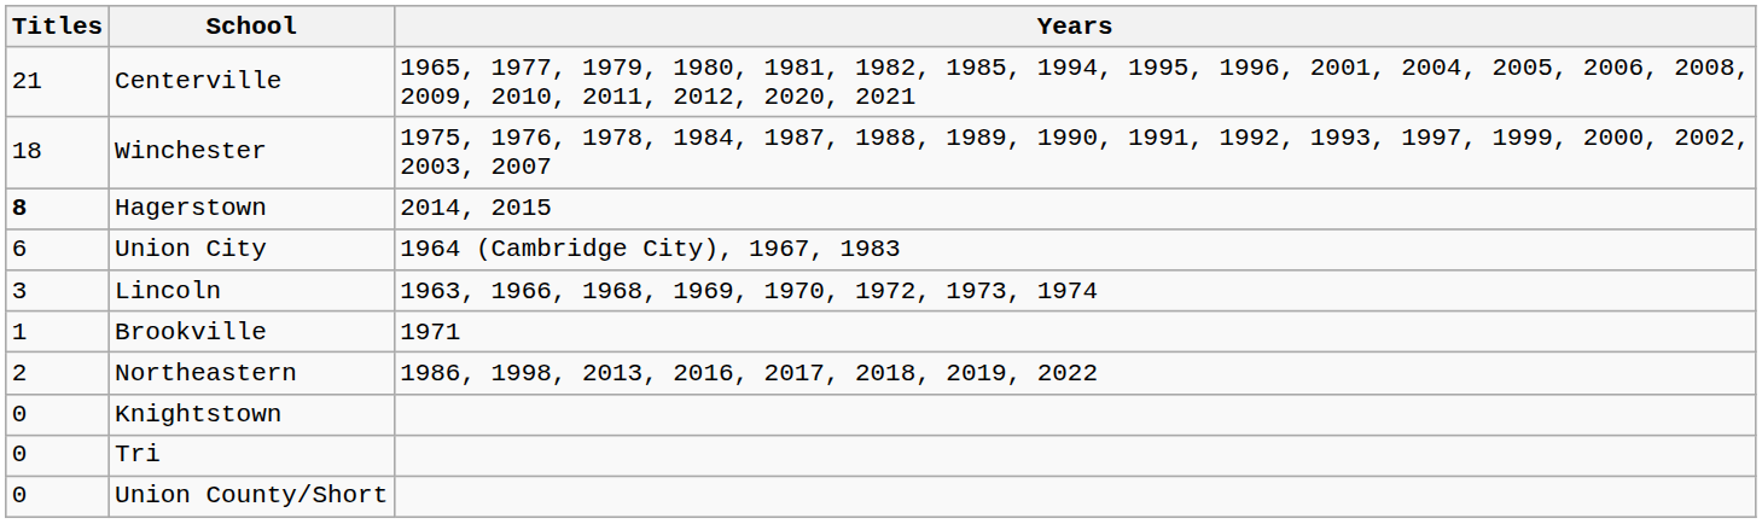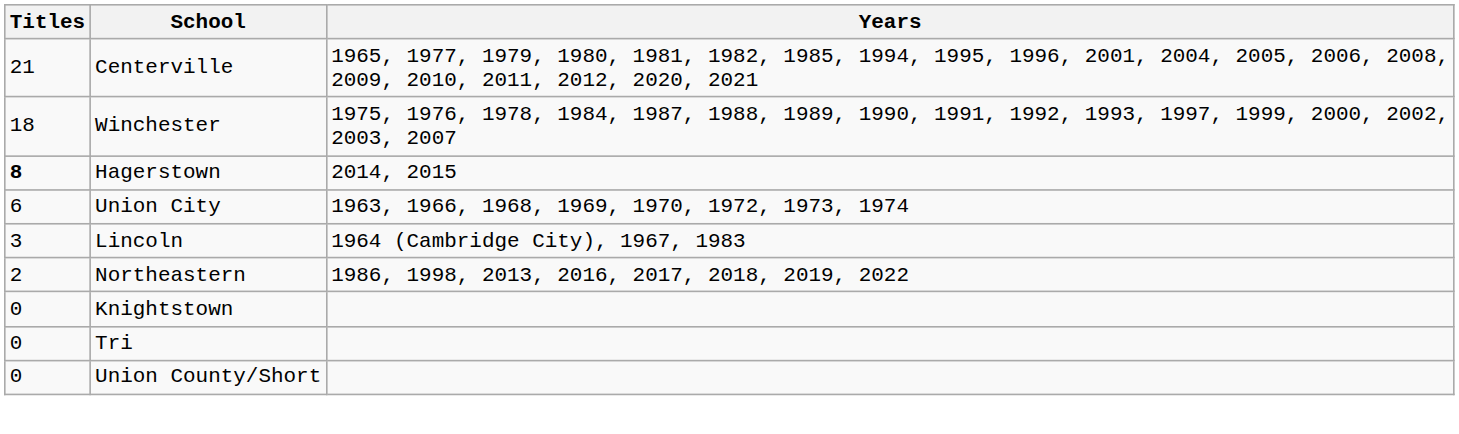Union City | Years: 1964 (Cambridge City), 1967, 1983 -> 1963, 1966, 1968, 1969, 1970, 1972, 1973, 1974
Lincoln | Years: 1963, 1966, 1968, 1969, 1970, 1972, 1973, 1974 -> 1964 (Cambridge City), 1967, 1983
- row: 1 | Brookville | 1971
